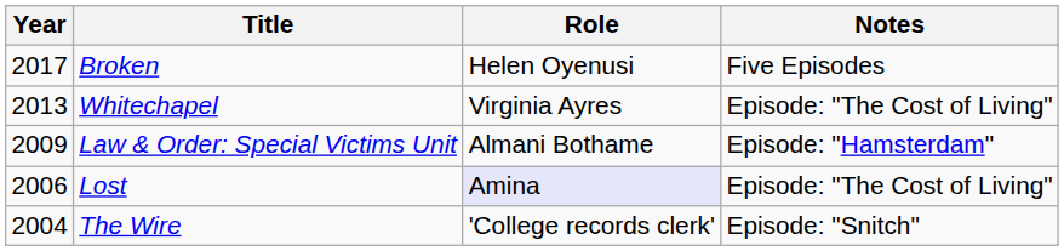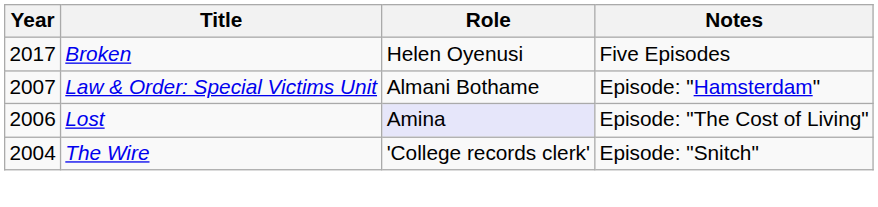- row: 2013 | Whitechapel | Virginia Ayres | Episode: "The Cost of Living"
Law & Order: Special Victims Unit | Year: 2009 -> 2007
